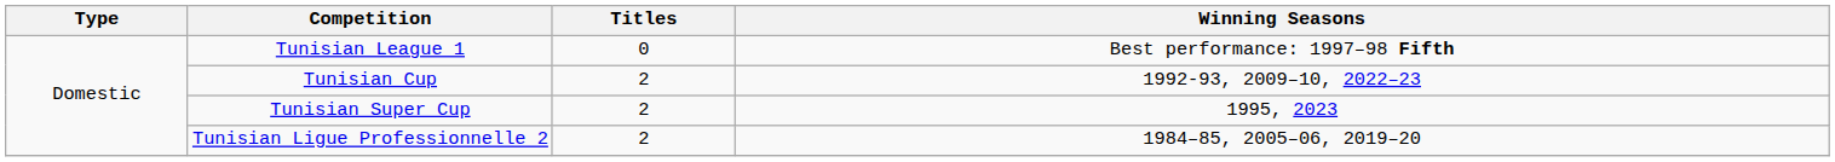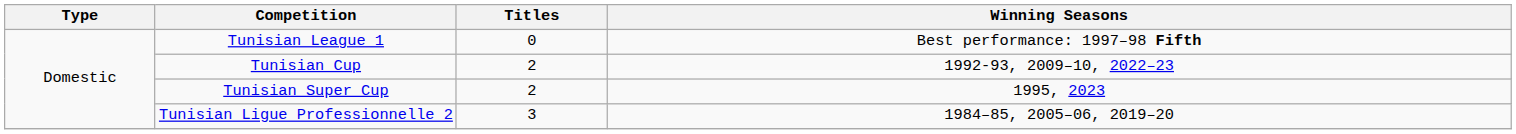Tunisian Ligue Professionnelle 2 | Titles: 2 -> 3
